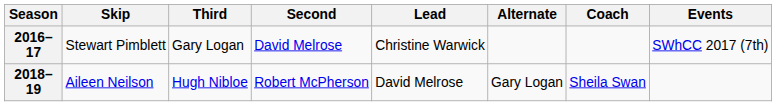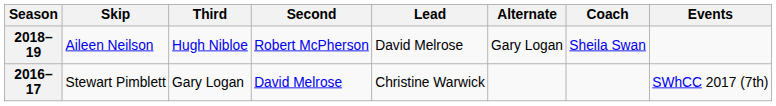rows swapped: 2016–17 <-> 2018–19
